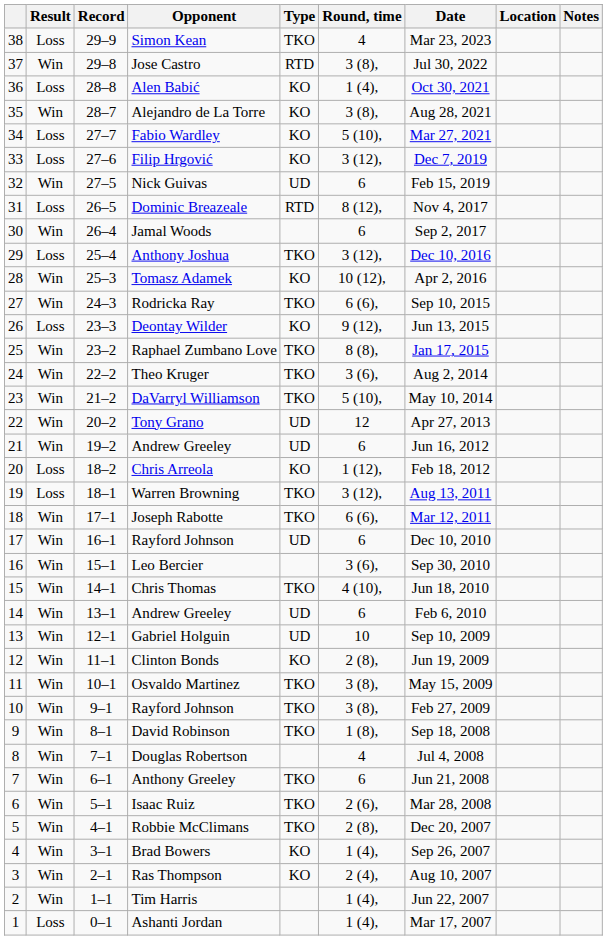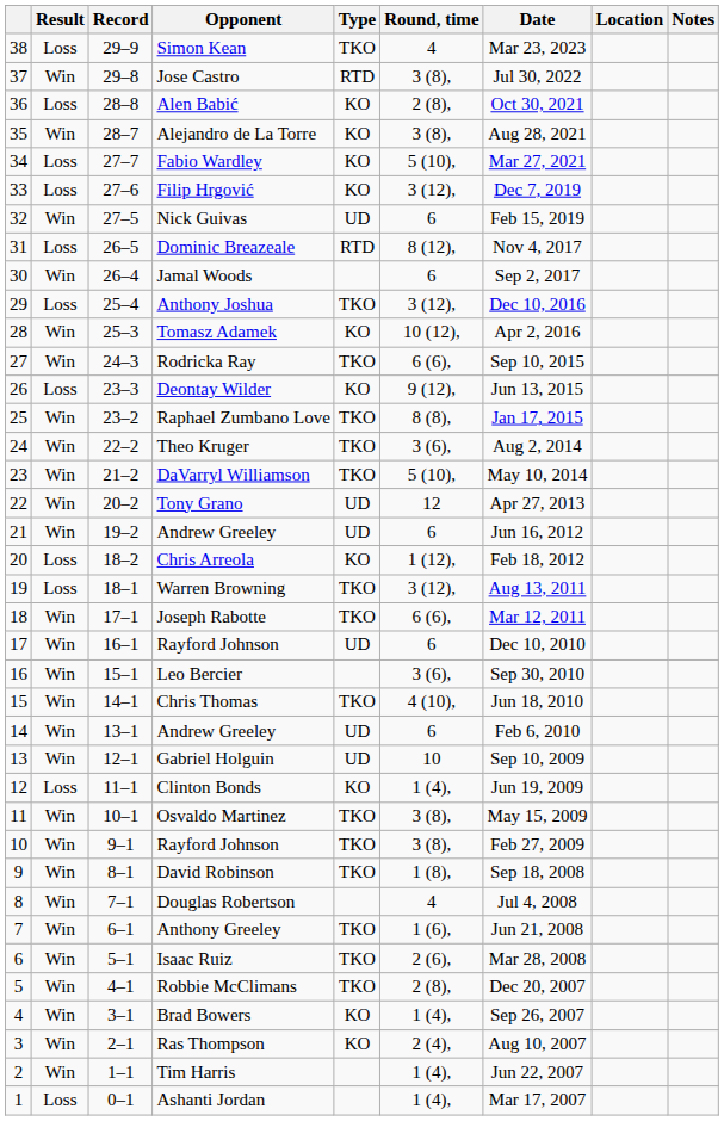Alen Babić | Round, time: 1 (4), -> 2 (8),
Clinton Bonds | Result: Win -> Loss
Clinton Bonds | Round, time: 2 (8), -> 1 (4),
Anthony Greeley | Round, time: 6 -> 1 (6),
